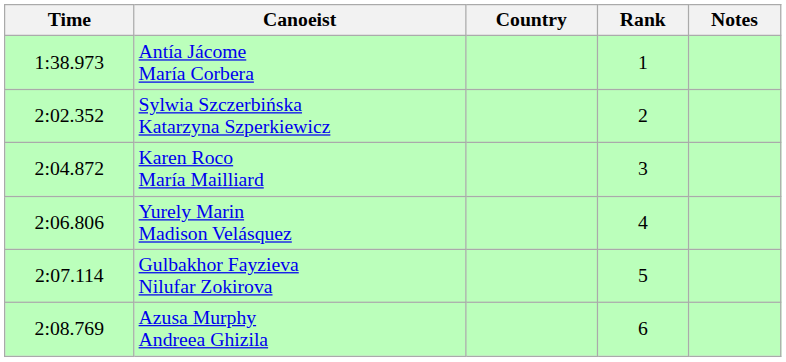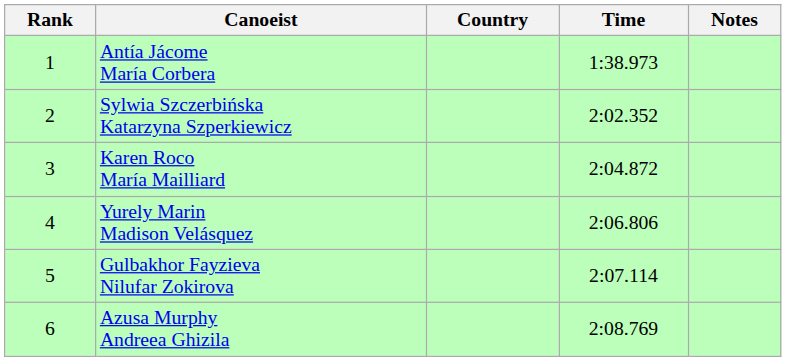columns swapped: Rank <-> Time
